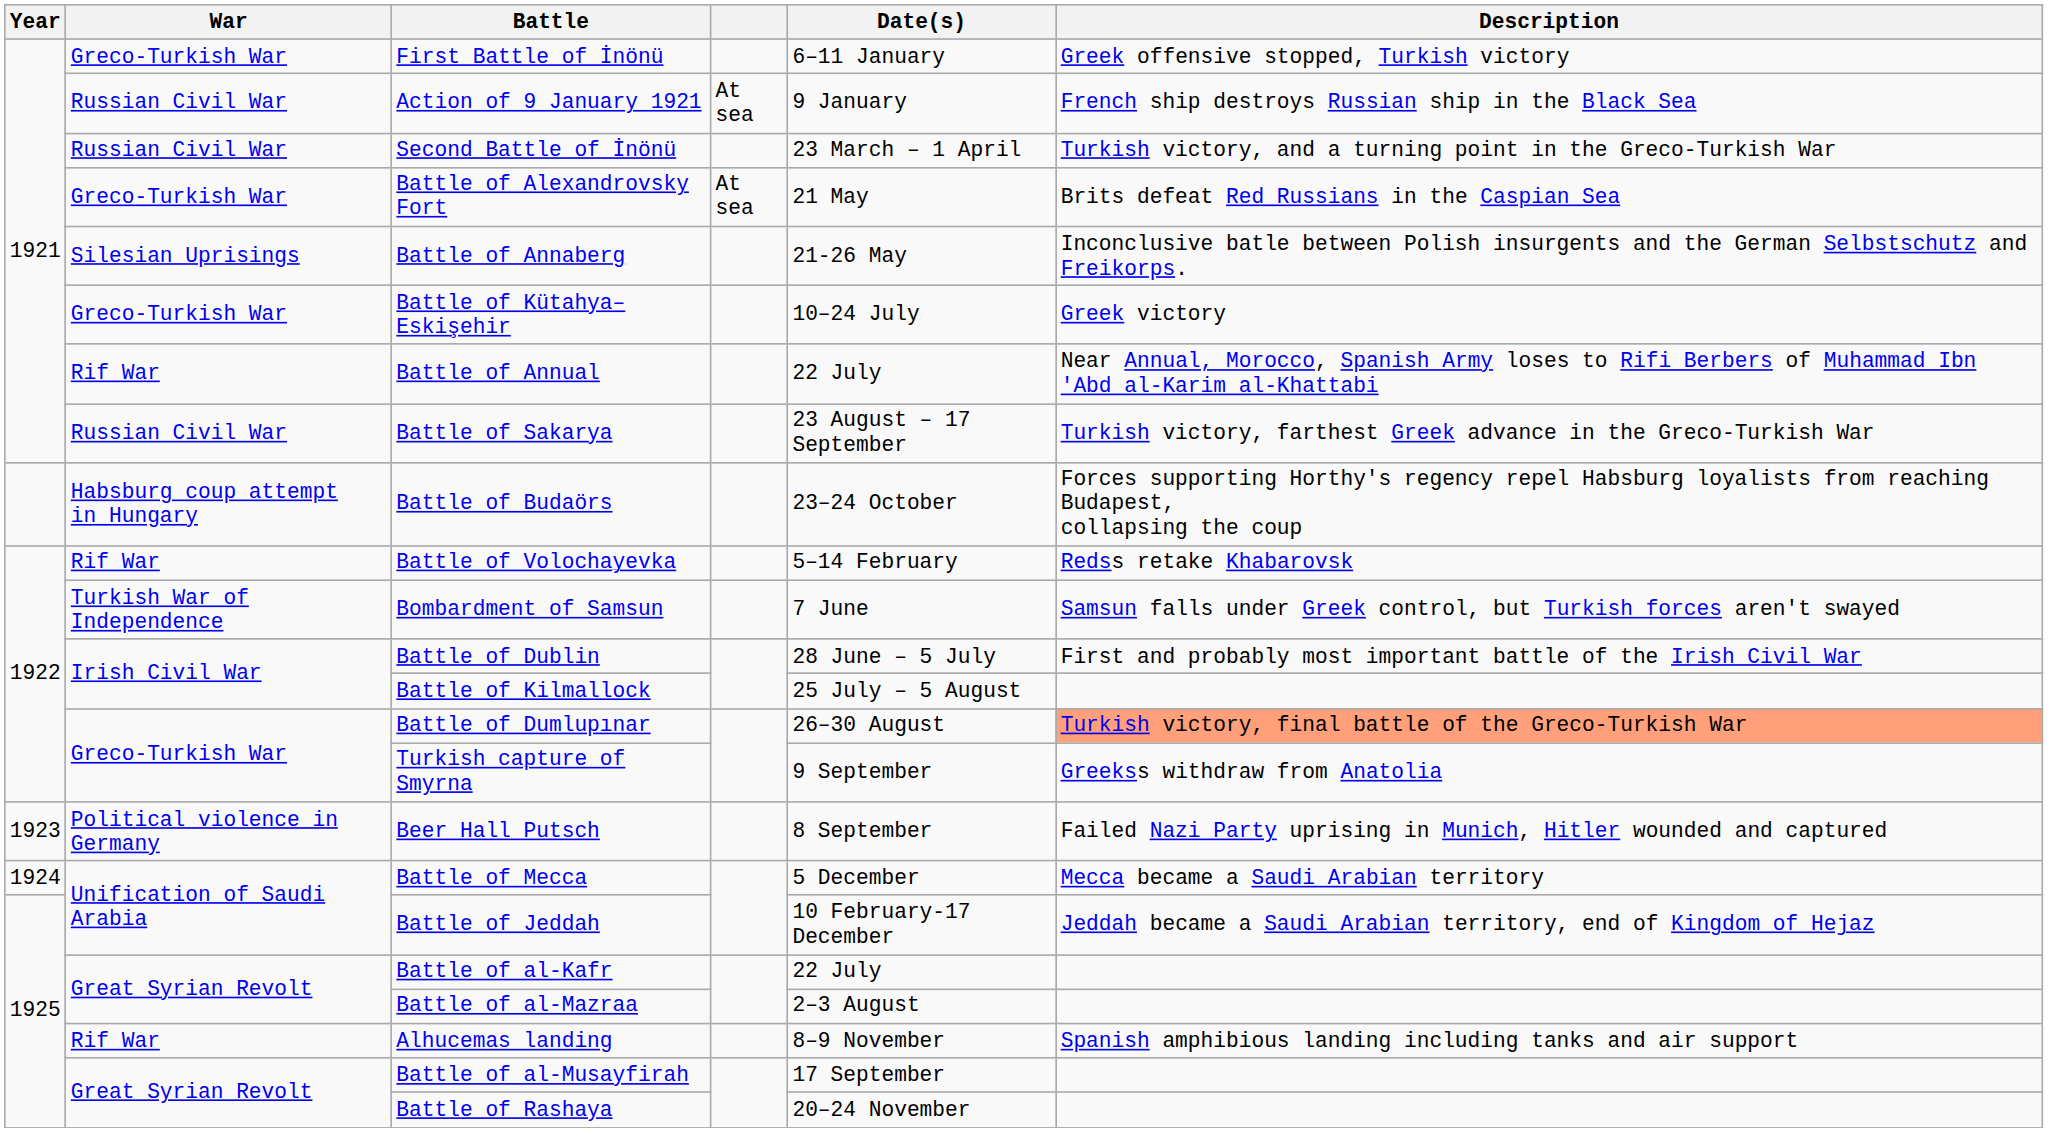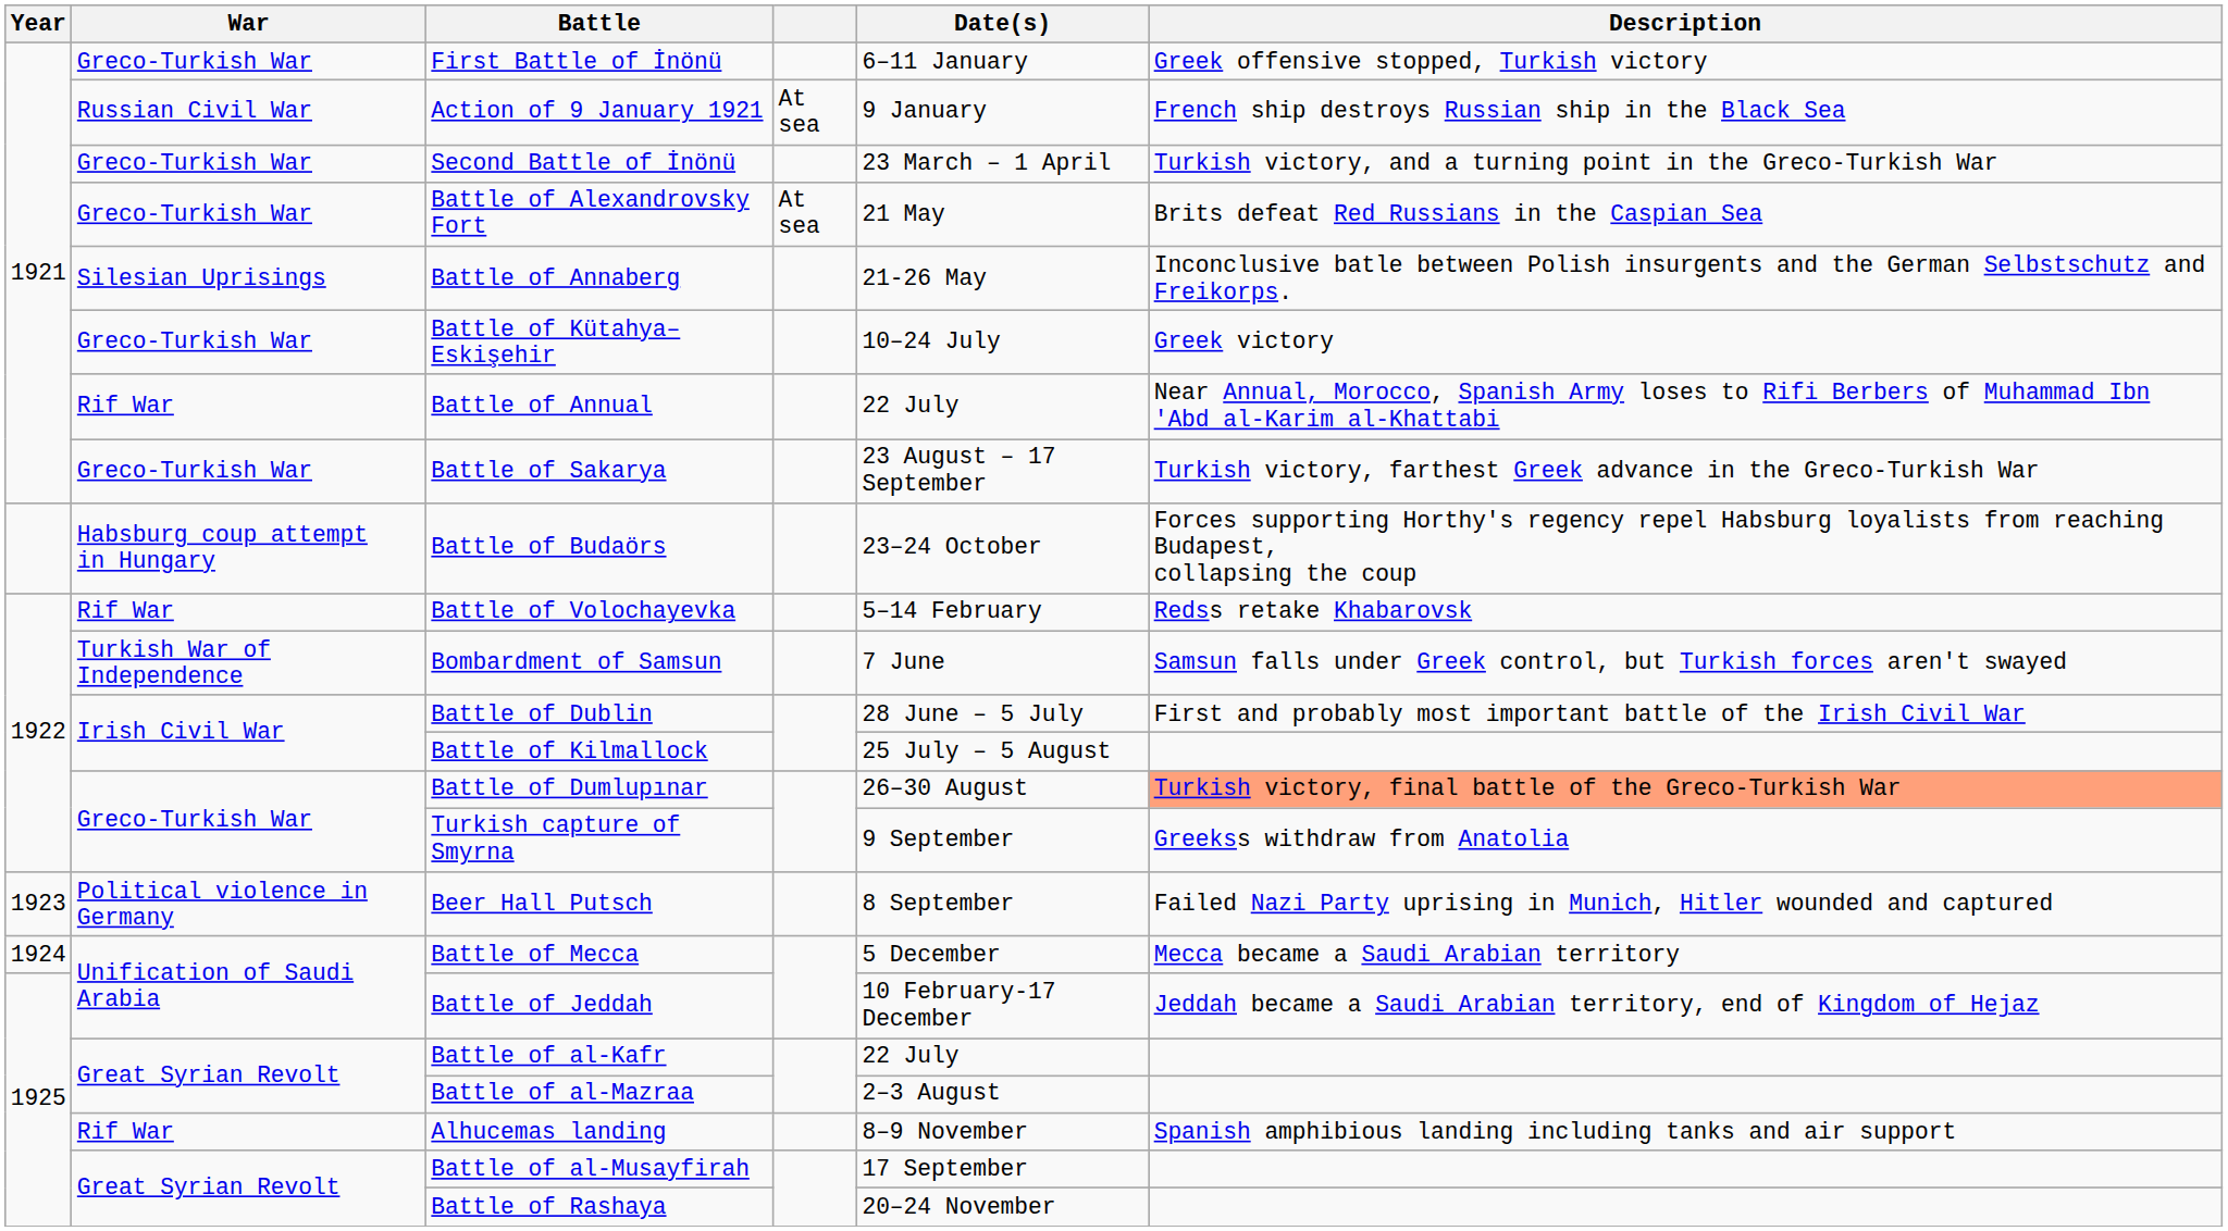Second Battle of İnönü | War: Russian Civil War -> Greco-Turkish War
Battle of Sakarya | War: Russian Civil War -> Greco-Turkish War
